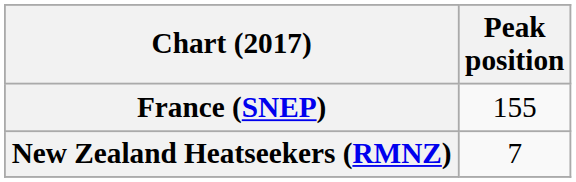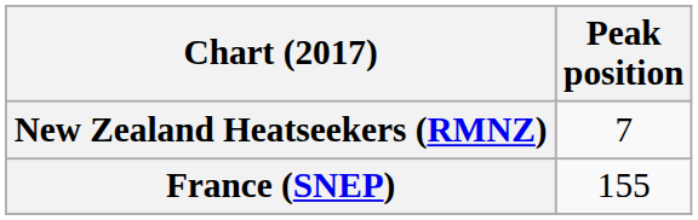rows swapped: France (SNEP) <-> New Zealand Heatseekers (RMNZ)
